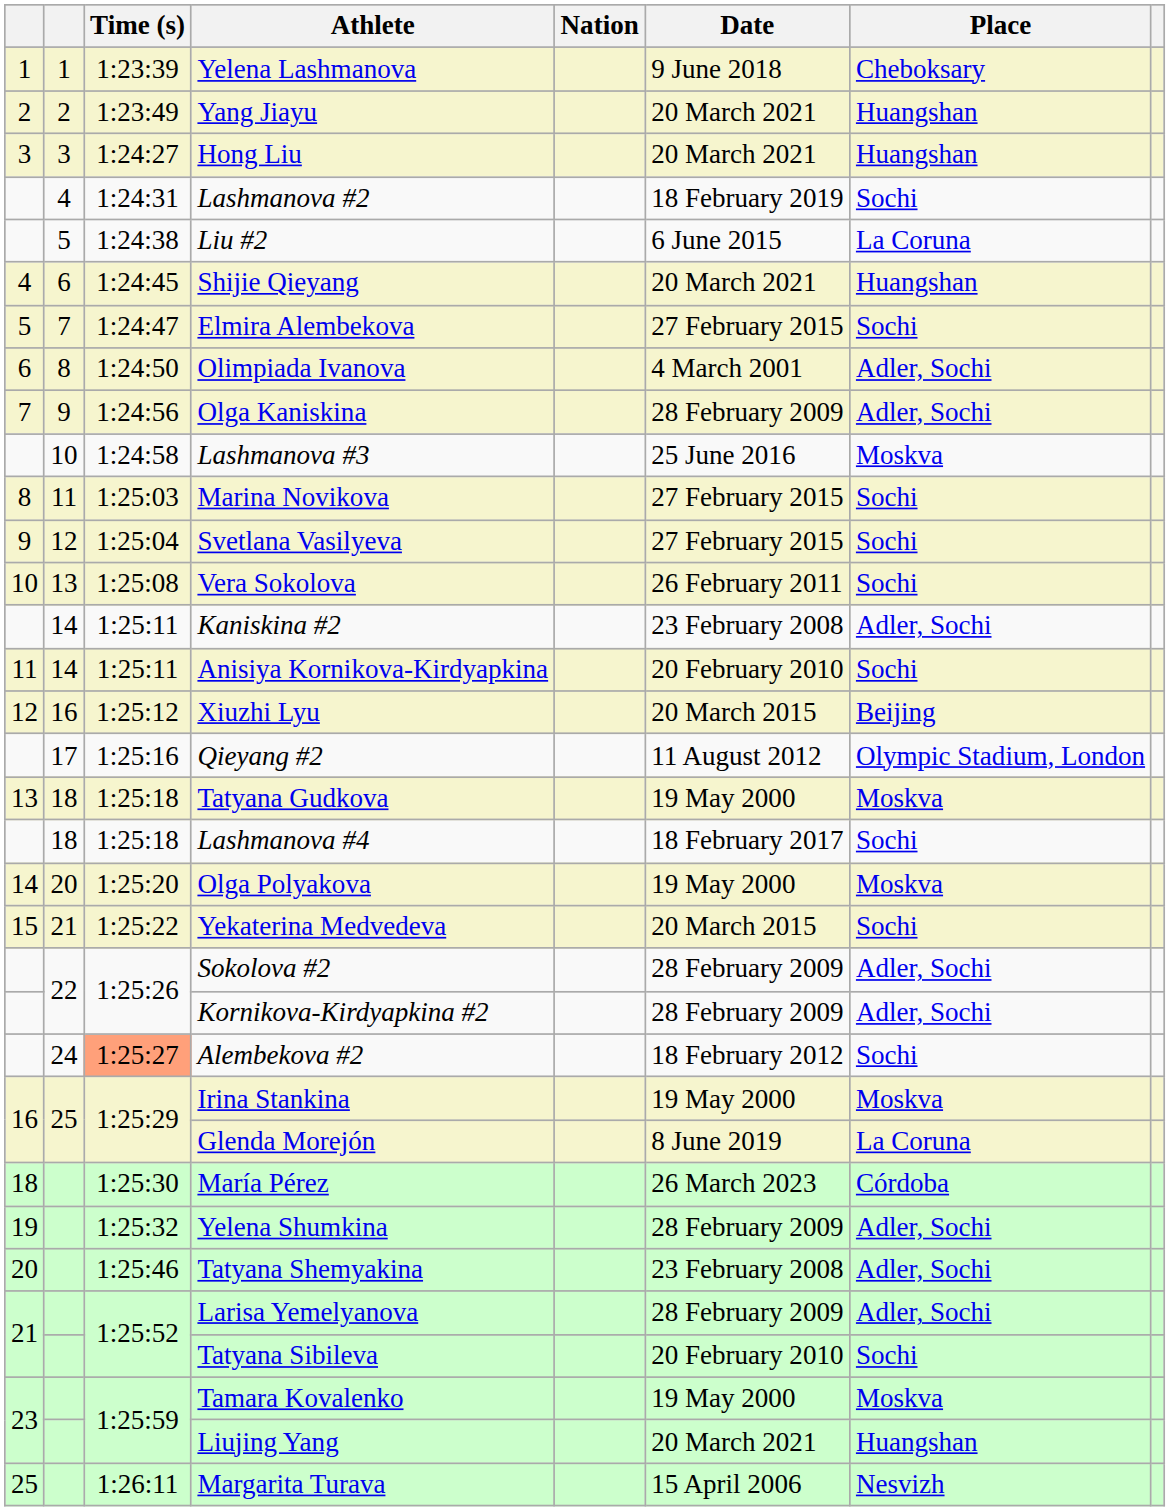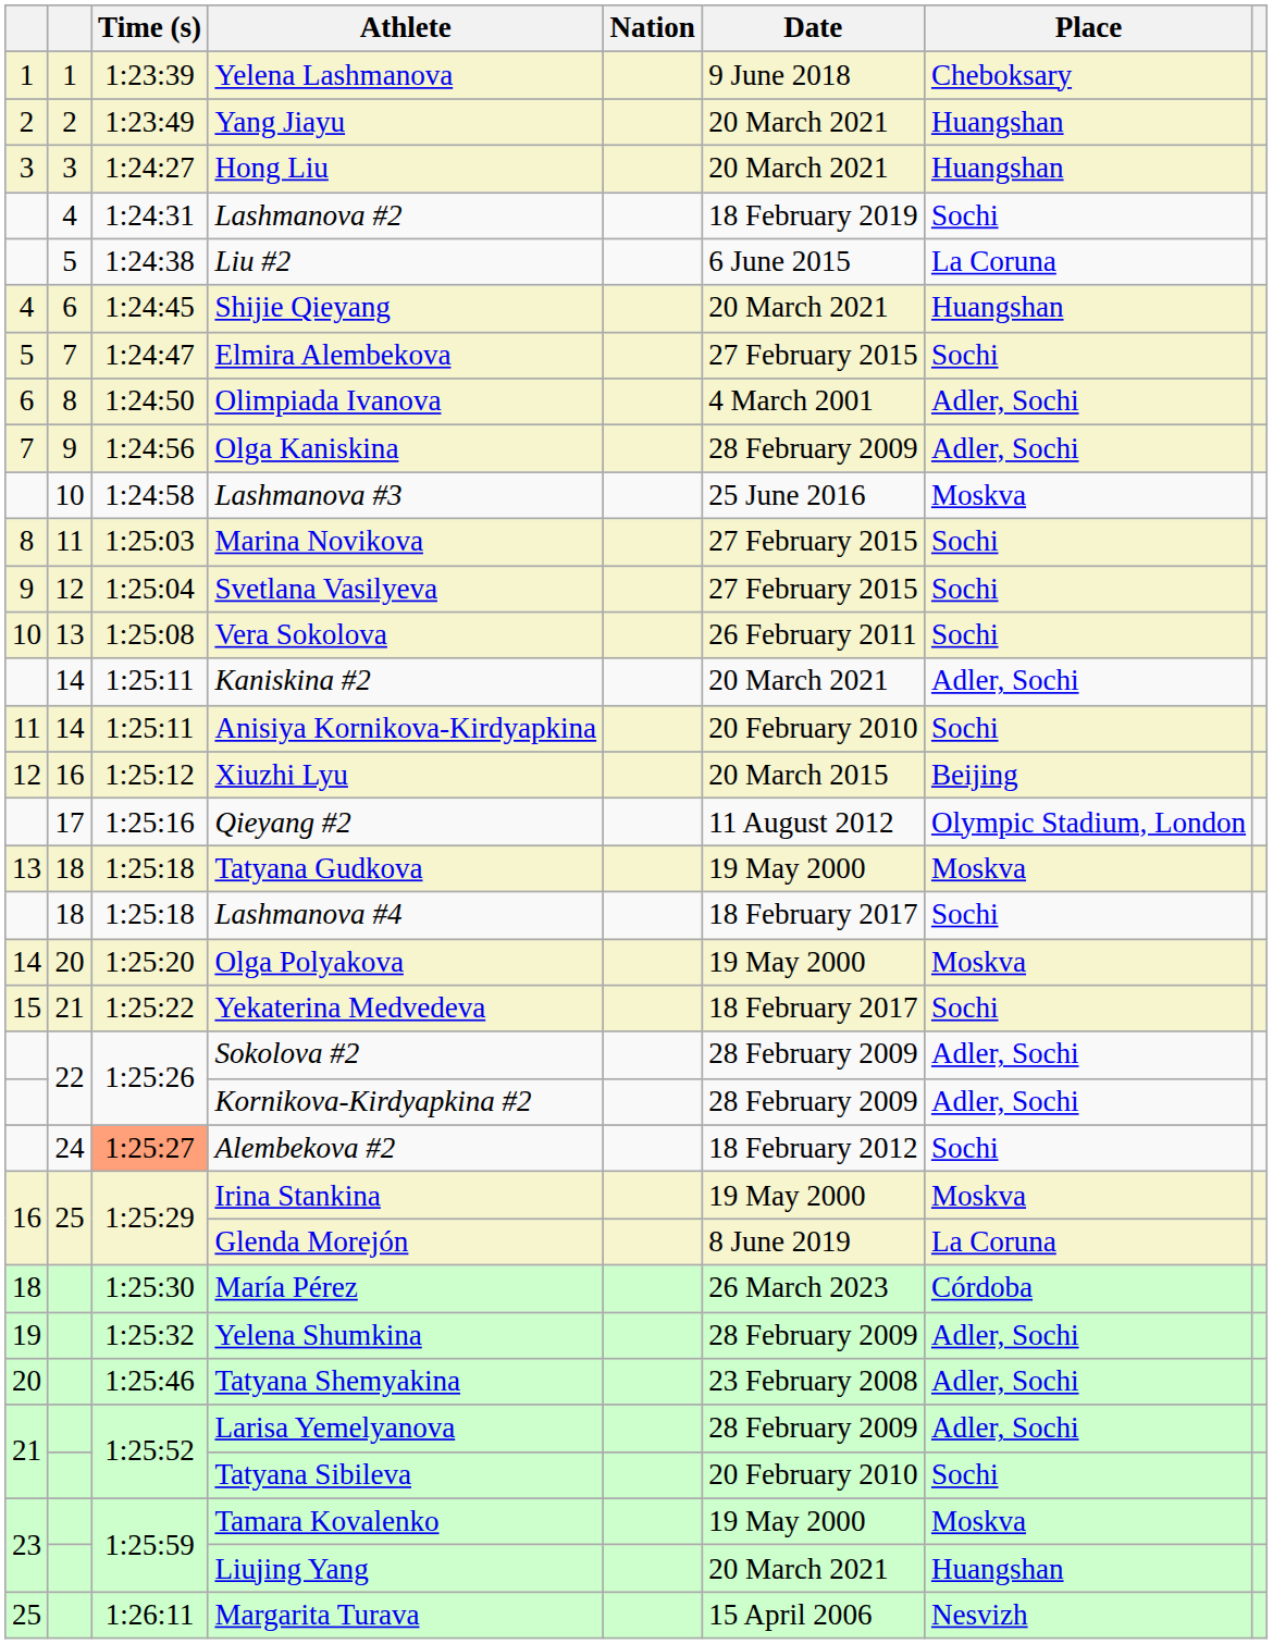Kaniskina #2 | Date: 23 February 2008 -> 20 March 2021
Yekaterina Medvedeva | Date: 20 March 2015 -> 18 February 2017
